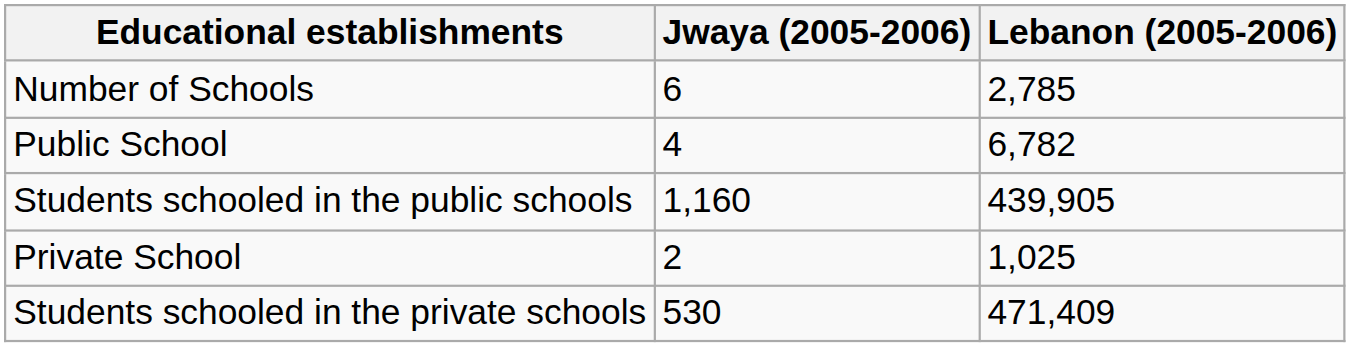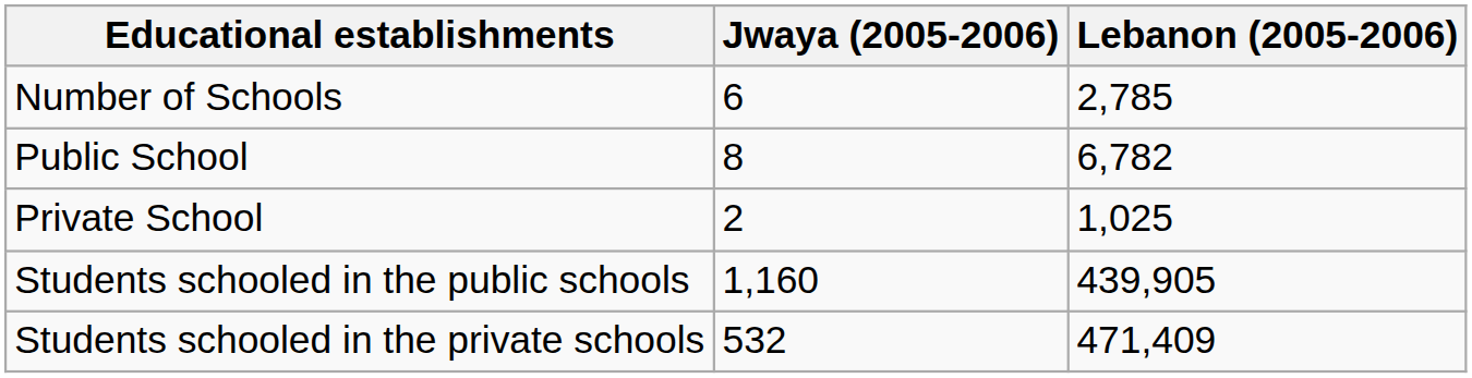Public School | Jwaya (2005-2006): 4 -> 8
rows swapped: Private School <-> Students schooled in the public schools
Students schooled in the private schools | Jwaya (2005-2006): 530 -> 532
